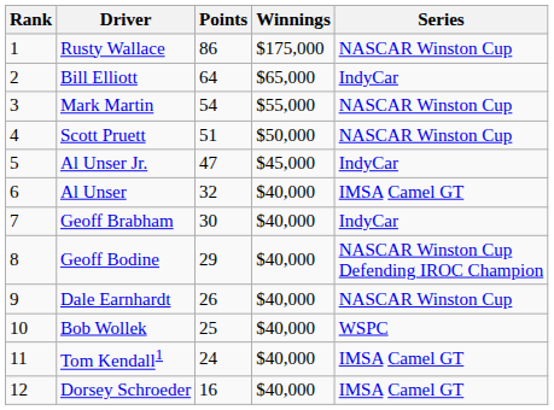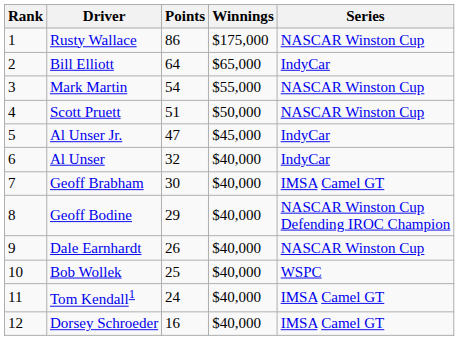Al Unser | Series: IMSA Camel GT -> IndyCar
Geoff Brabham | Series: IndyCar -> IMSA Camel GT
